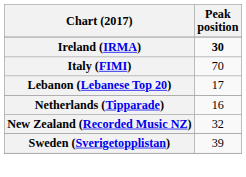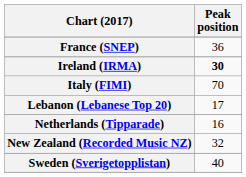+ row: France (SNEP) | 36
Sweden (Sverigetopplistan) | Peak position: 39 -> 40
